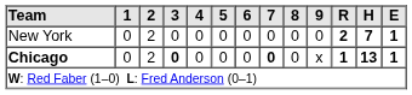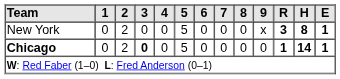New York | 5: 0 -> 5
New York | 9: 0 -> x
New York | R: 2 -> 3
New York | H: 7 -> 8
Chicago | 5: 0 -> 5
Chicago | 7: bold -> normal
Chicago | 9: x -> 0
Chicago | H: 13 -> 14
